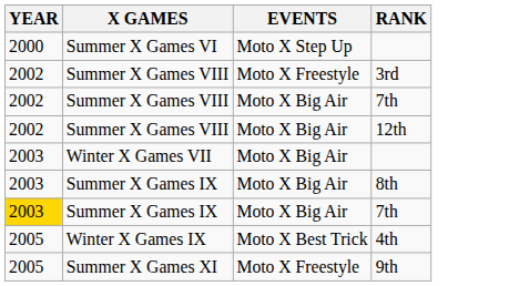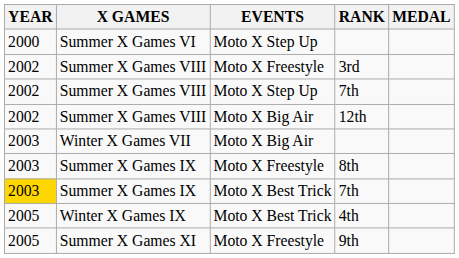+ column: MEDAL
Summer X Games VIII / 7th | EVENTS: Moto X Big Air -> Moto X Step Up
8th | EVENTS: Moto X Big Air -> Moto X Freestyle
Summer X Games IX / 7th | EVENTS: Moto X Big Air -> Moto X Best Trick
